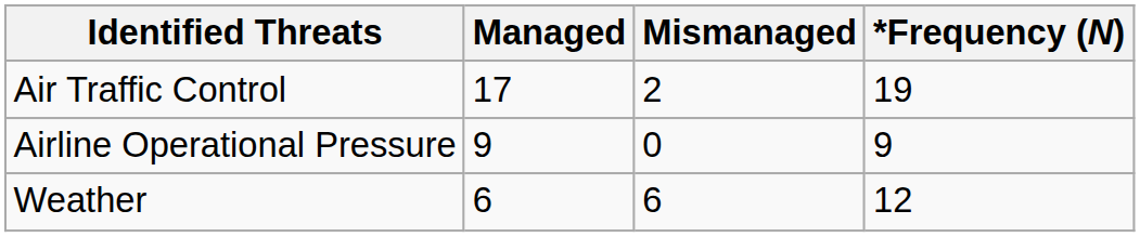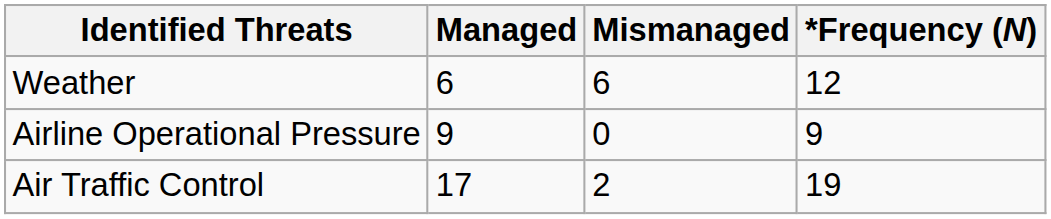rows swapped: Air Traffic Control <-> Weather
